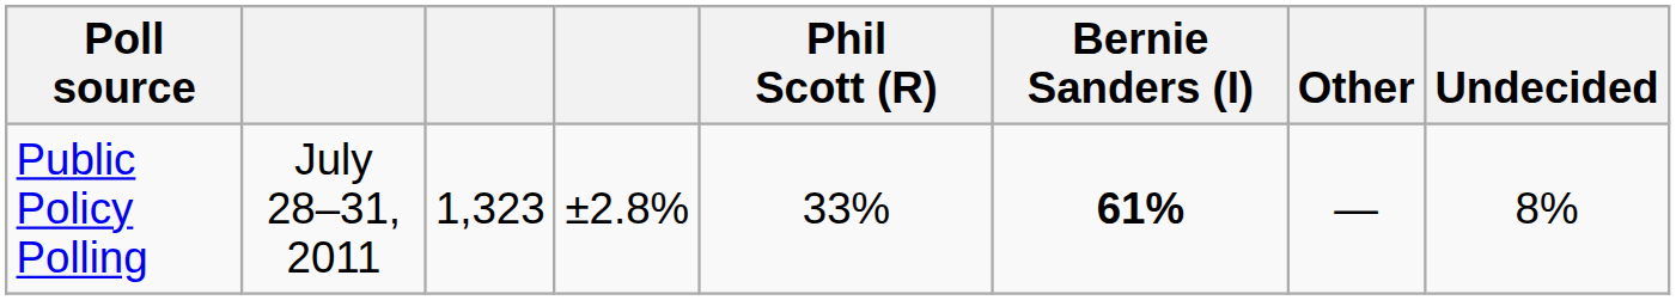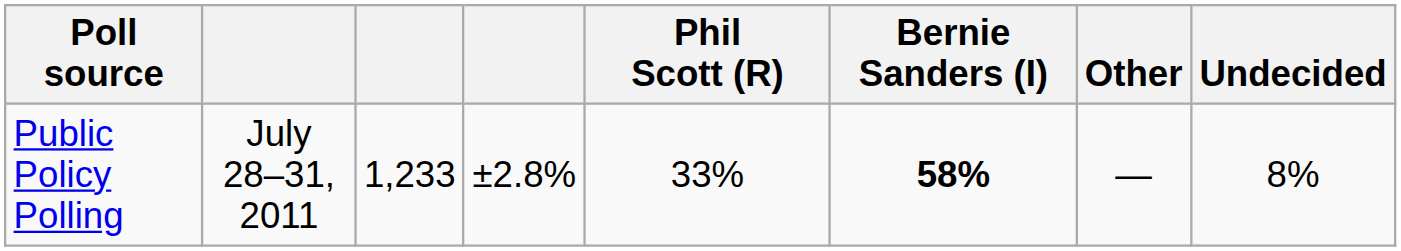Public Policy Polling | column 3: 1,323 -> 1,233
Public Policy Polling | Bernie Sanders (I): 61% -> 58%
